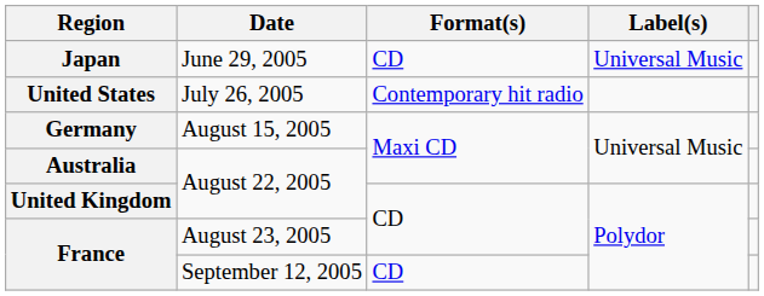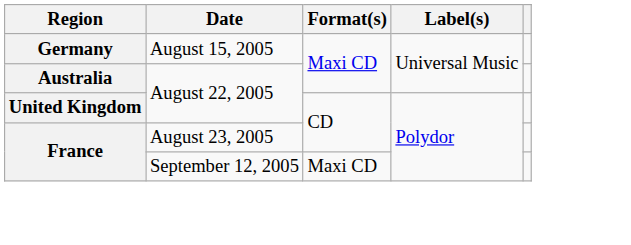- row: Japan | June 29, 2005 | CD | Universal Music
- row: United States | July 26, 2005 | Contemporary hit radio
France / September 12, 2005 | Format(s): CD -> Maxi CD
